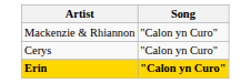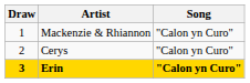+ column: Draw | 1 | 2 | 3
